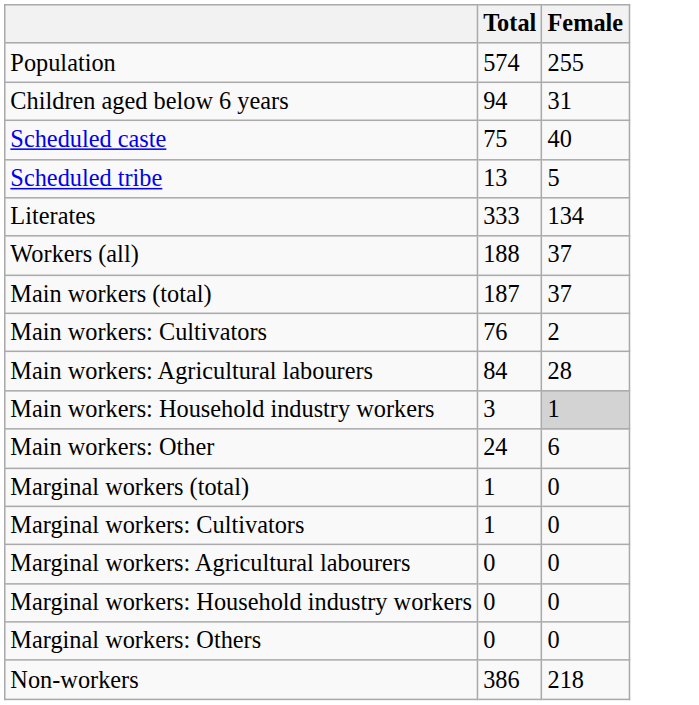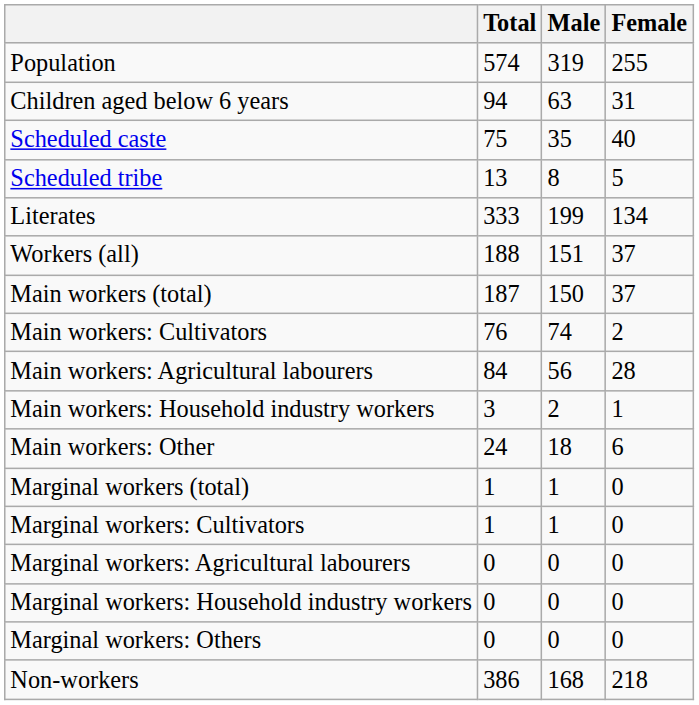+ column: Male | 319 | 63 | 35 | 8 | 199 | 151 | 150 | 74 | 56 | 2 | 18 | 1 | 1 | 0 | 0 | 0 | 168
Main workers: Household industry workers | Female: lightgrey background -> no background
